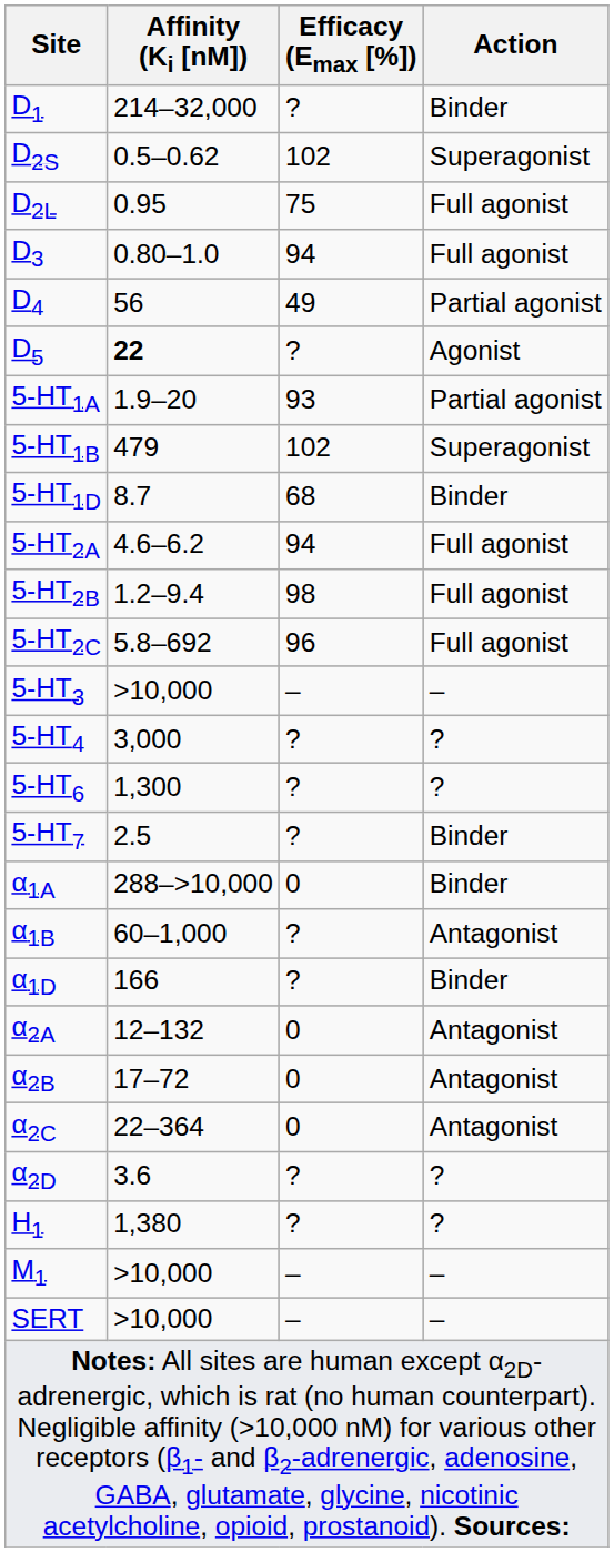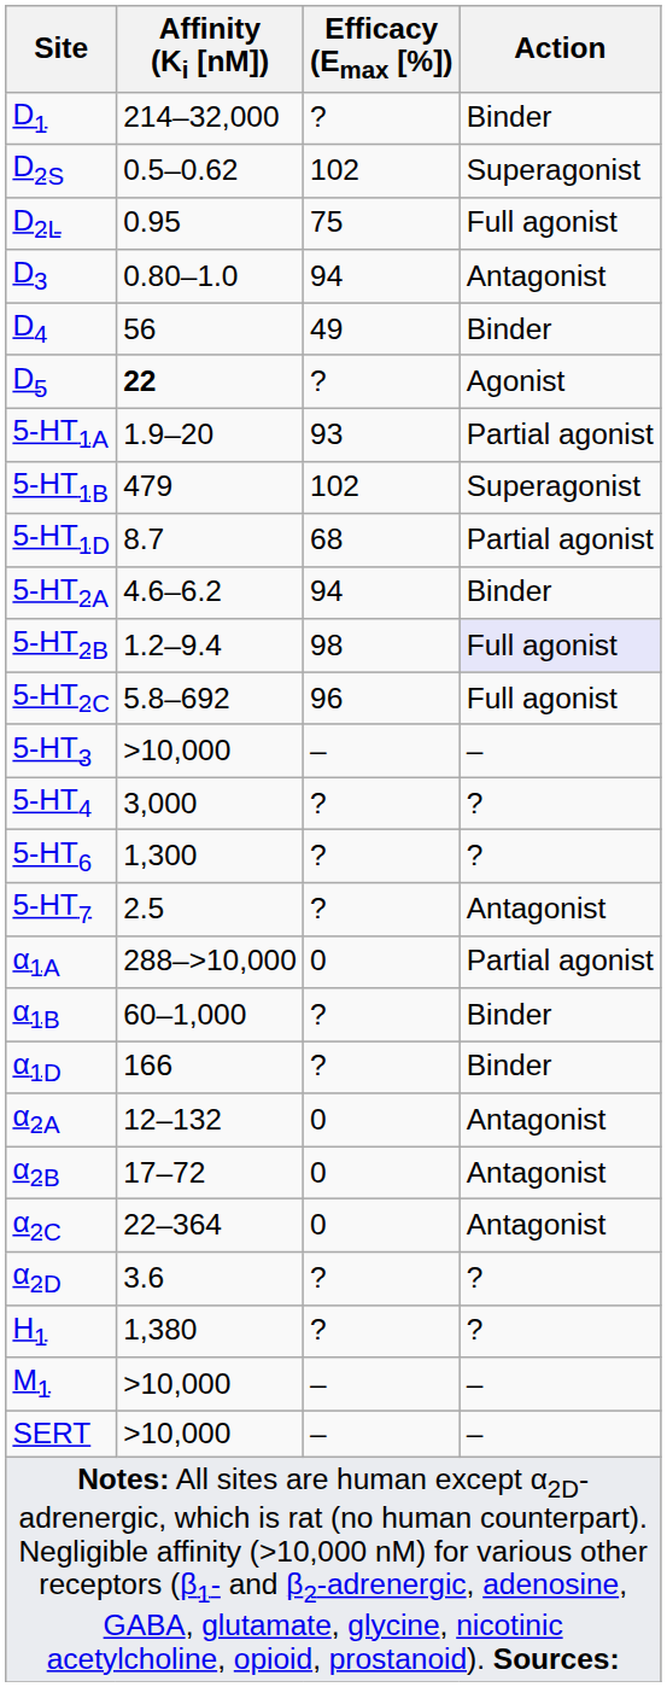D3 | Action: Full agonist -> Antagonist
D4 | Action: Partial agonist -> Binder
5-HT1D | Action: Binder -> Partial agonist
5-HT2A | Action: Full agonist -> Binder
5-HT2B | Action: no background -> lavender background
5-HT7 | Action: Binder -> Antagonist
α1A | Action: Binder -> Partial agonist
α1B | Action: Antagonist -> Binder
